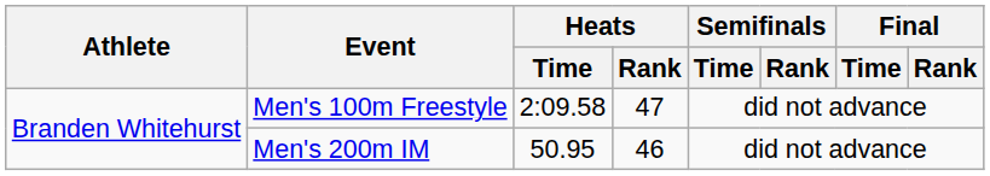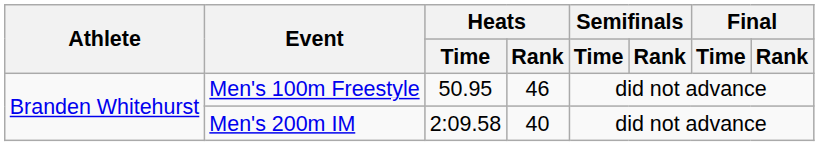Men's 100m Freestyle | Heats / Time: 2:09.58 -> 50.95
Men's 100m Freestyle | Heats / Rank: 47 -> 46
Men's 200m IM | Heats / Time: 50.95 -> 2:09.58
Men's 200m IM | Heats / Rank: 46 -> 40
